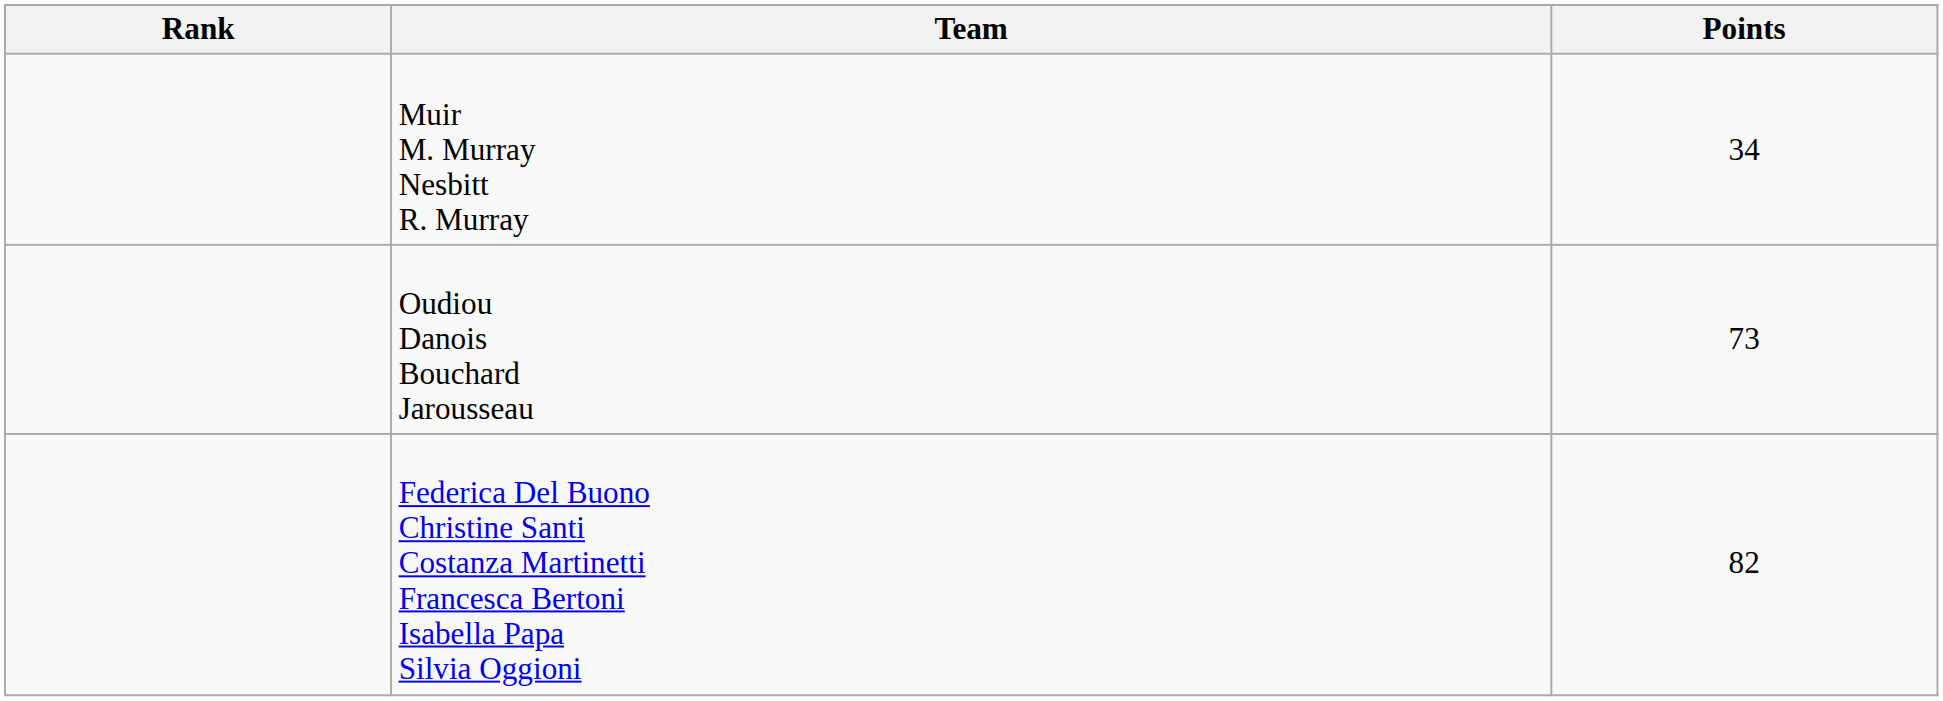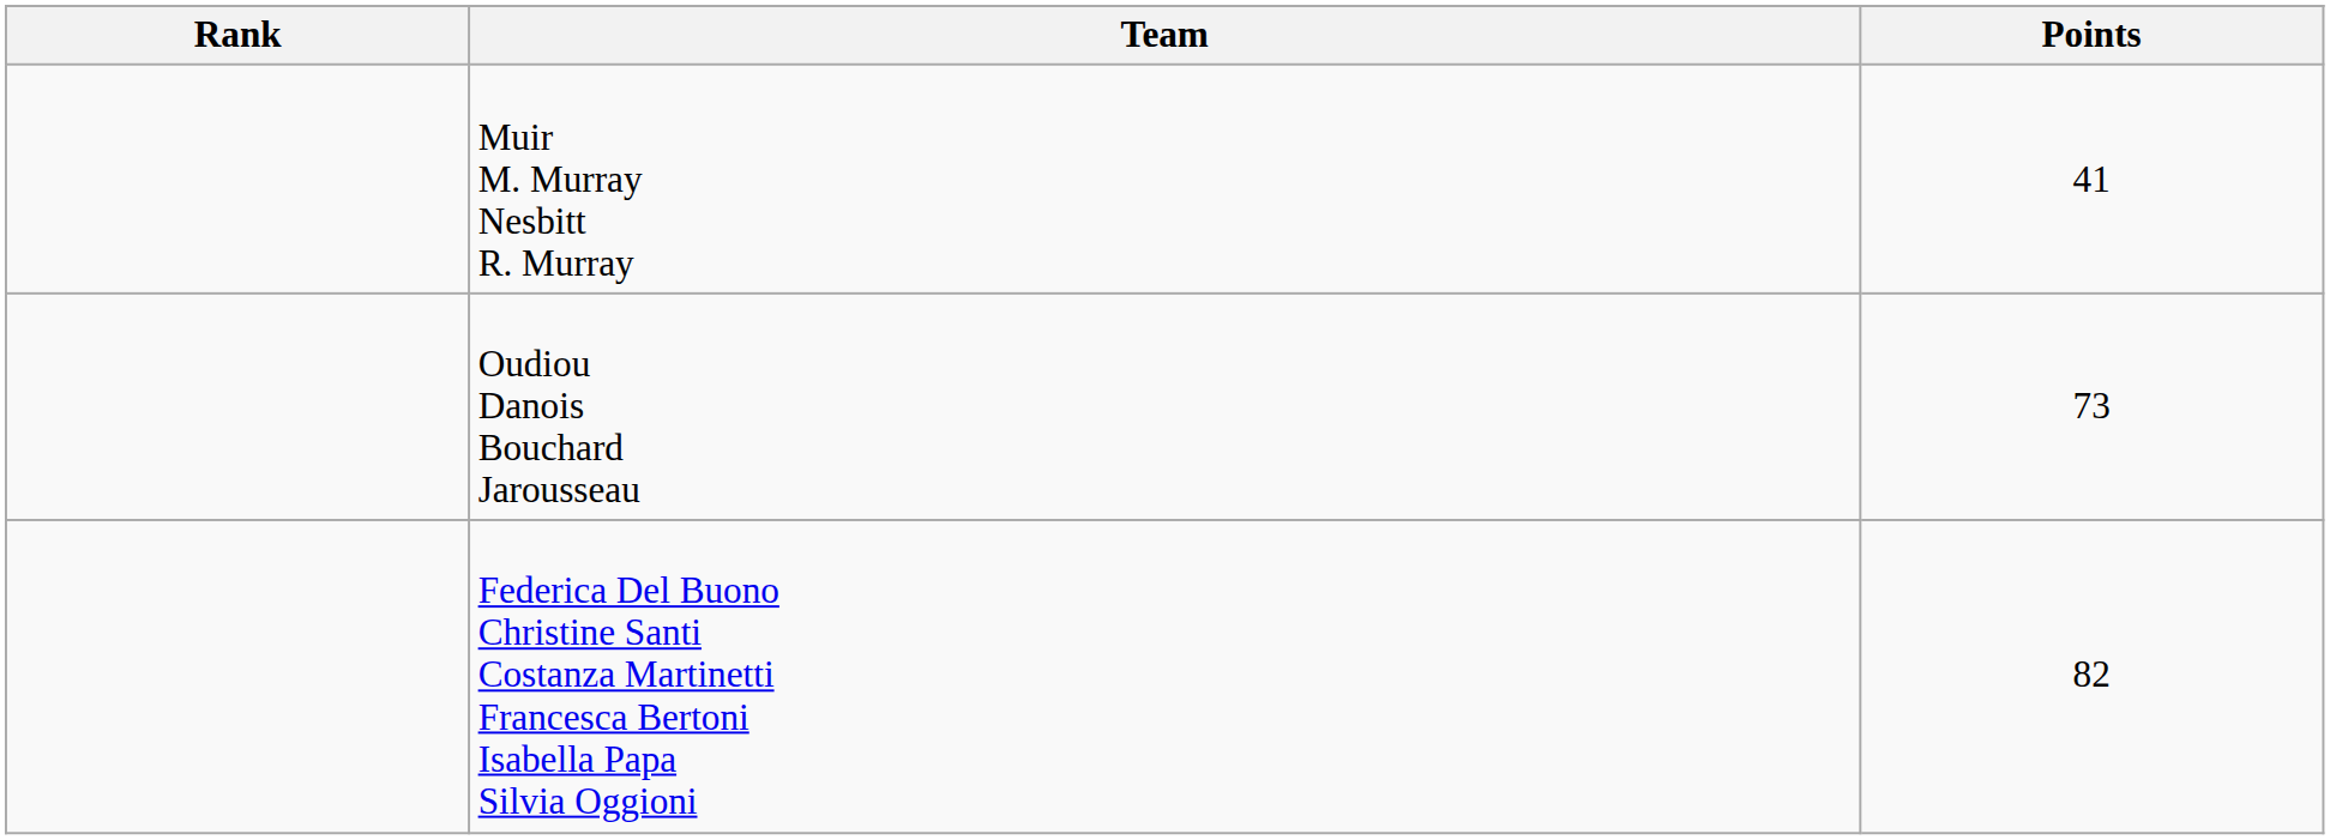Muir M. Murray Nesbitt R. Murray | Points: 34 -> 41
